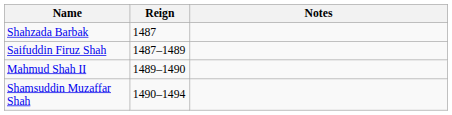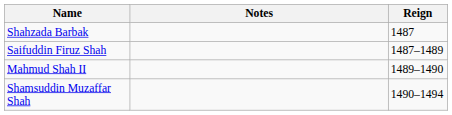columns swapped: Reign <-> Notes
